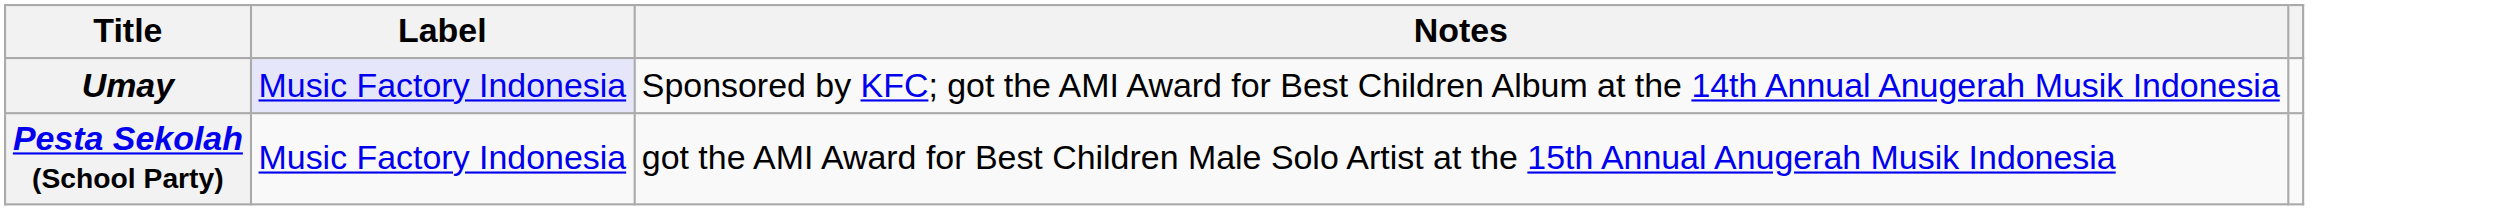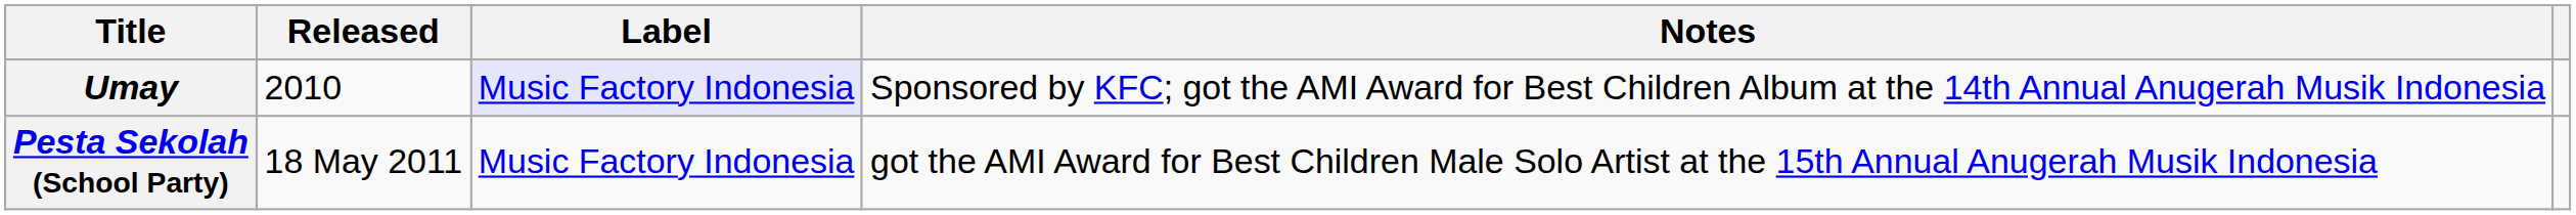+ column: Released | 2010 | 18 May 2011
